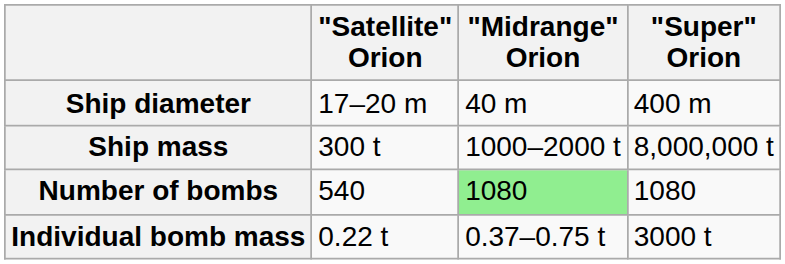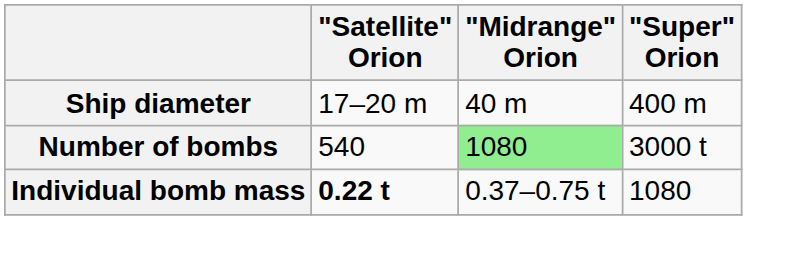- row: Ship mass | 300 t | 1000–2000 t | 8,000,000 t
Number of bombs | "Super" Orion: 1080 -> 3000 t
Individual bomb mass | "Satellite" Orion: normal -> bold
Individual bomb mass | "Super" Orion: 3000 t -> 1080
